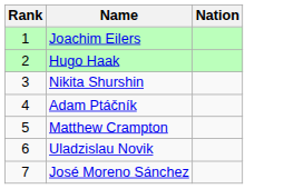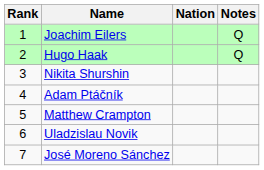+ column: Notes | Q | Q
